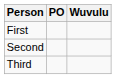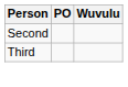- row: First
